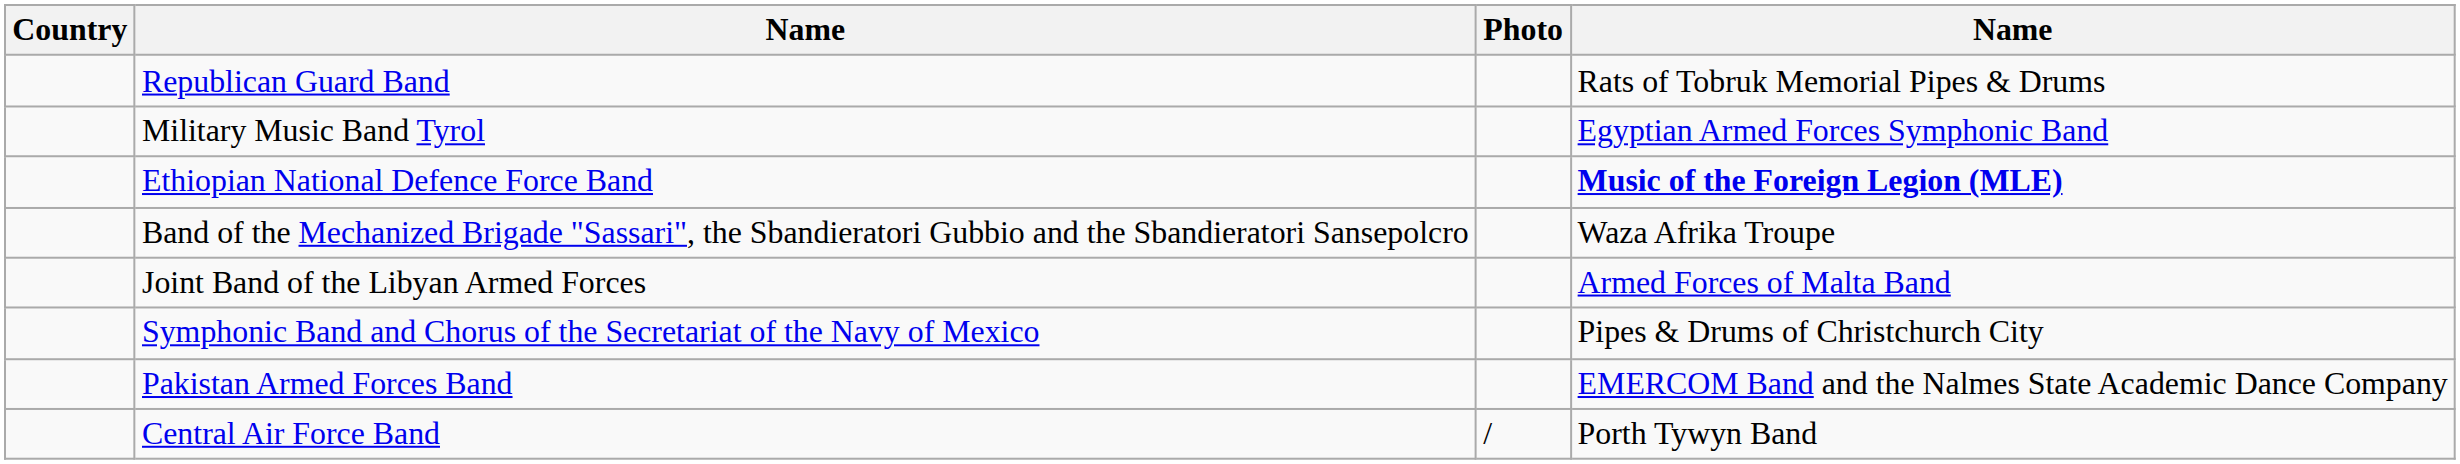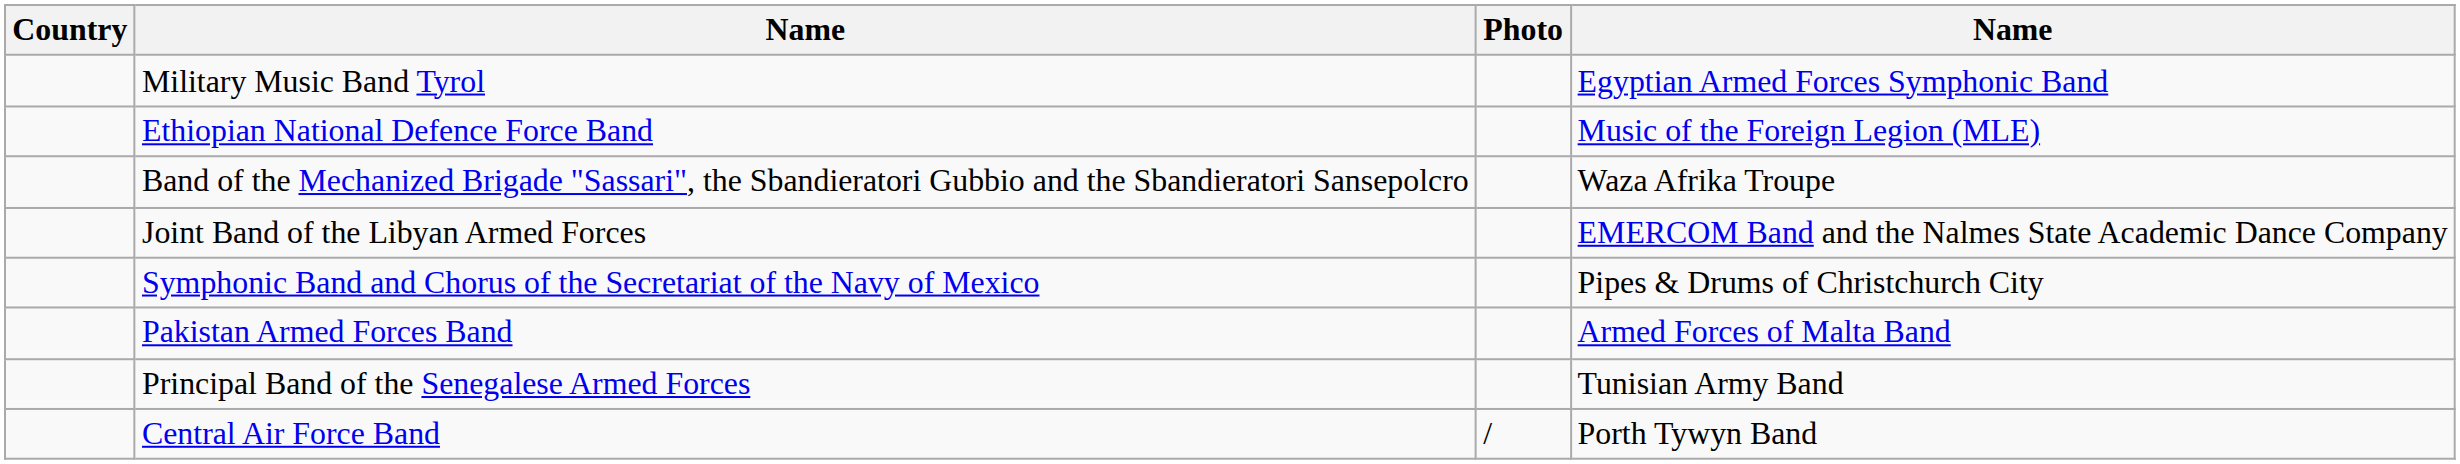- row: Republican Guard Band | Rats of Tobruk Memorial Pipes & Drums
Ethiopian National Defence Force Band | column 4: bold -> normal
Joint Band of the Libyan Armed Forces | column 4: Armed Forces of Malta Band -> EMERCOM Band and the Nalmes State Academic Dance Company
Pakistan Armed Forces Band | column 4: EMERCOM Band and the Nalmes State Academic Dance Company -> Armed Forces of Malta Band
+ row: Principal Band of the Senegalese Armed Forces | Tunisian Army Band
